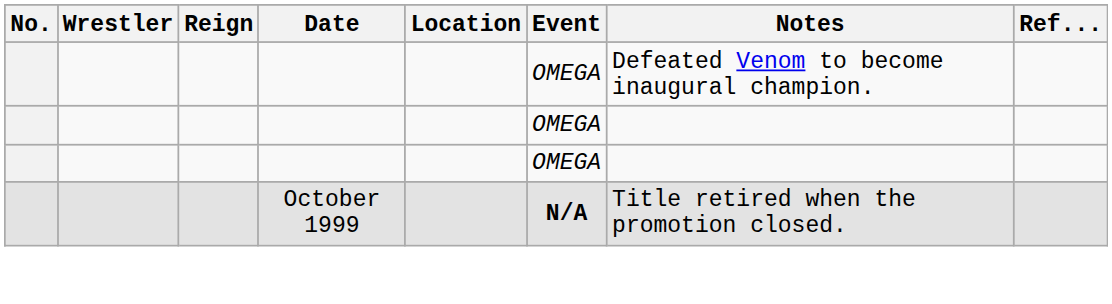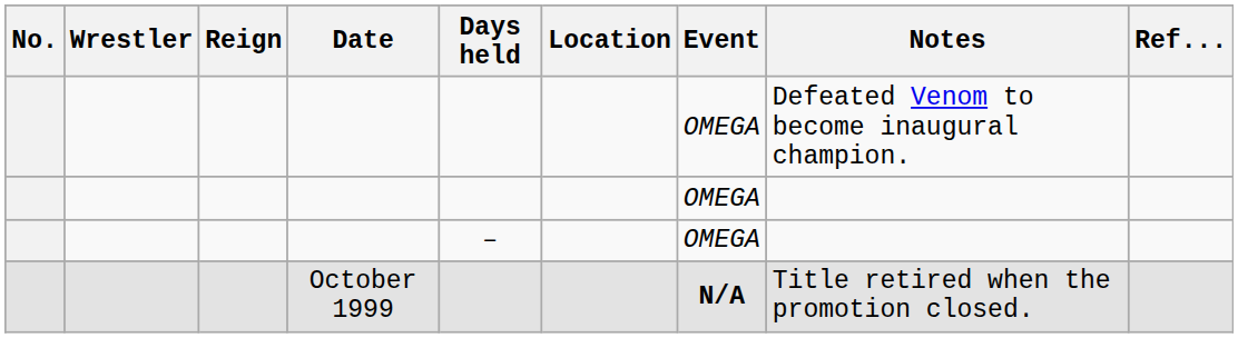+ column: Days held | –
